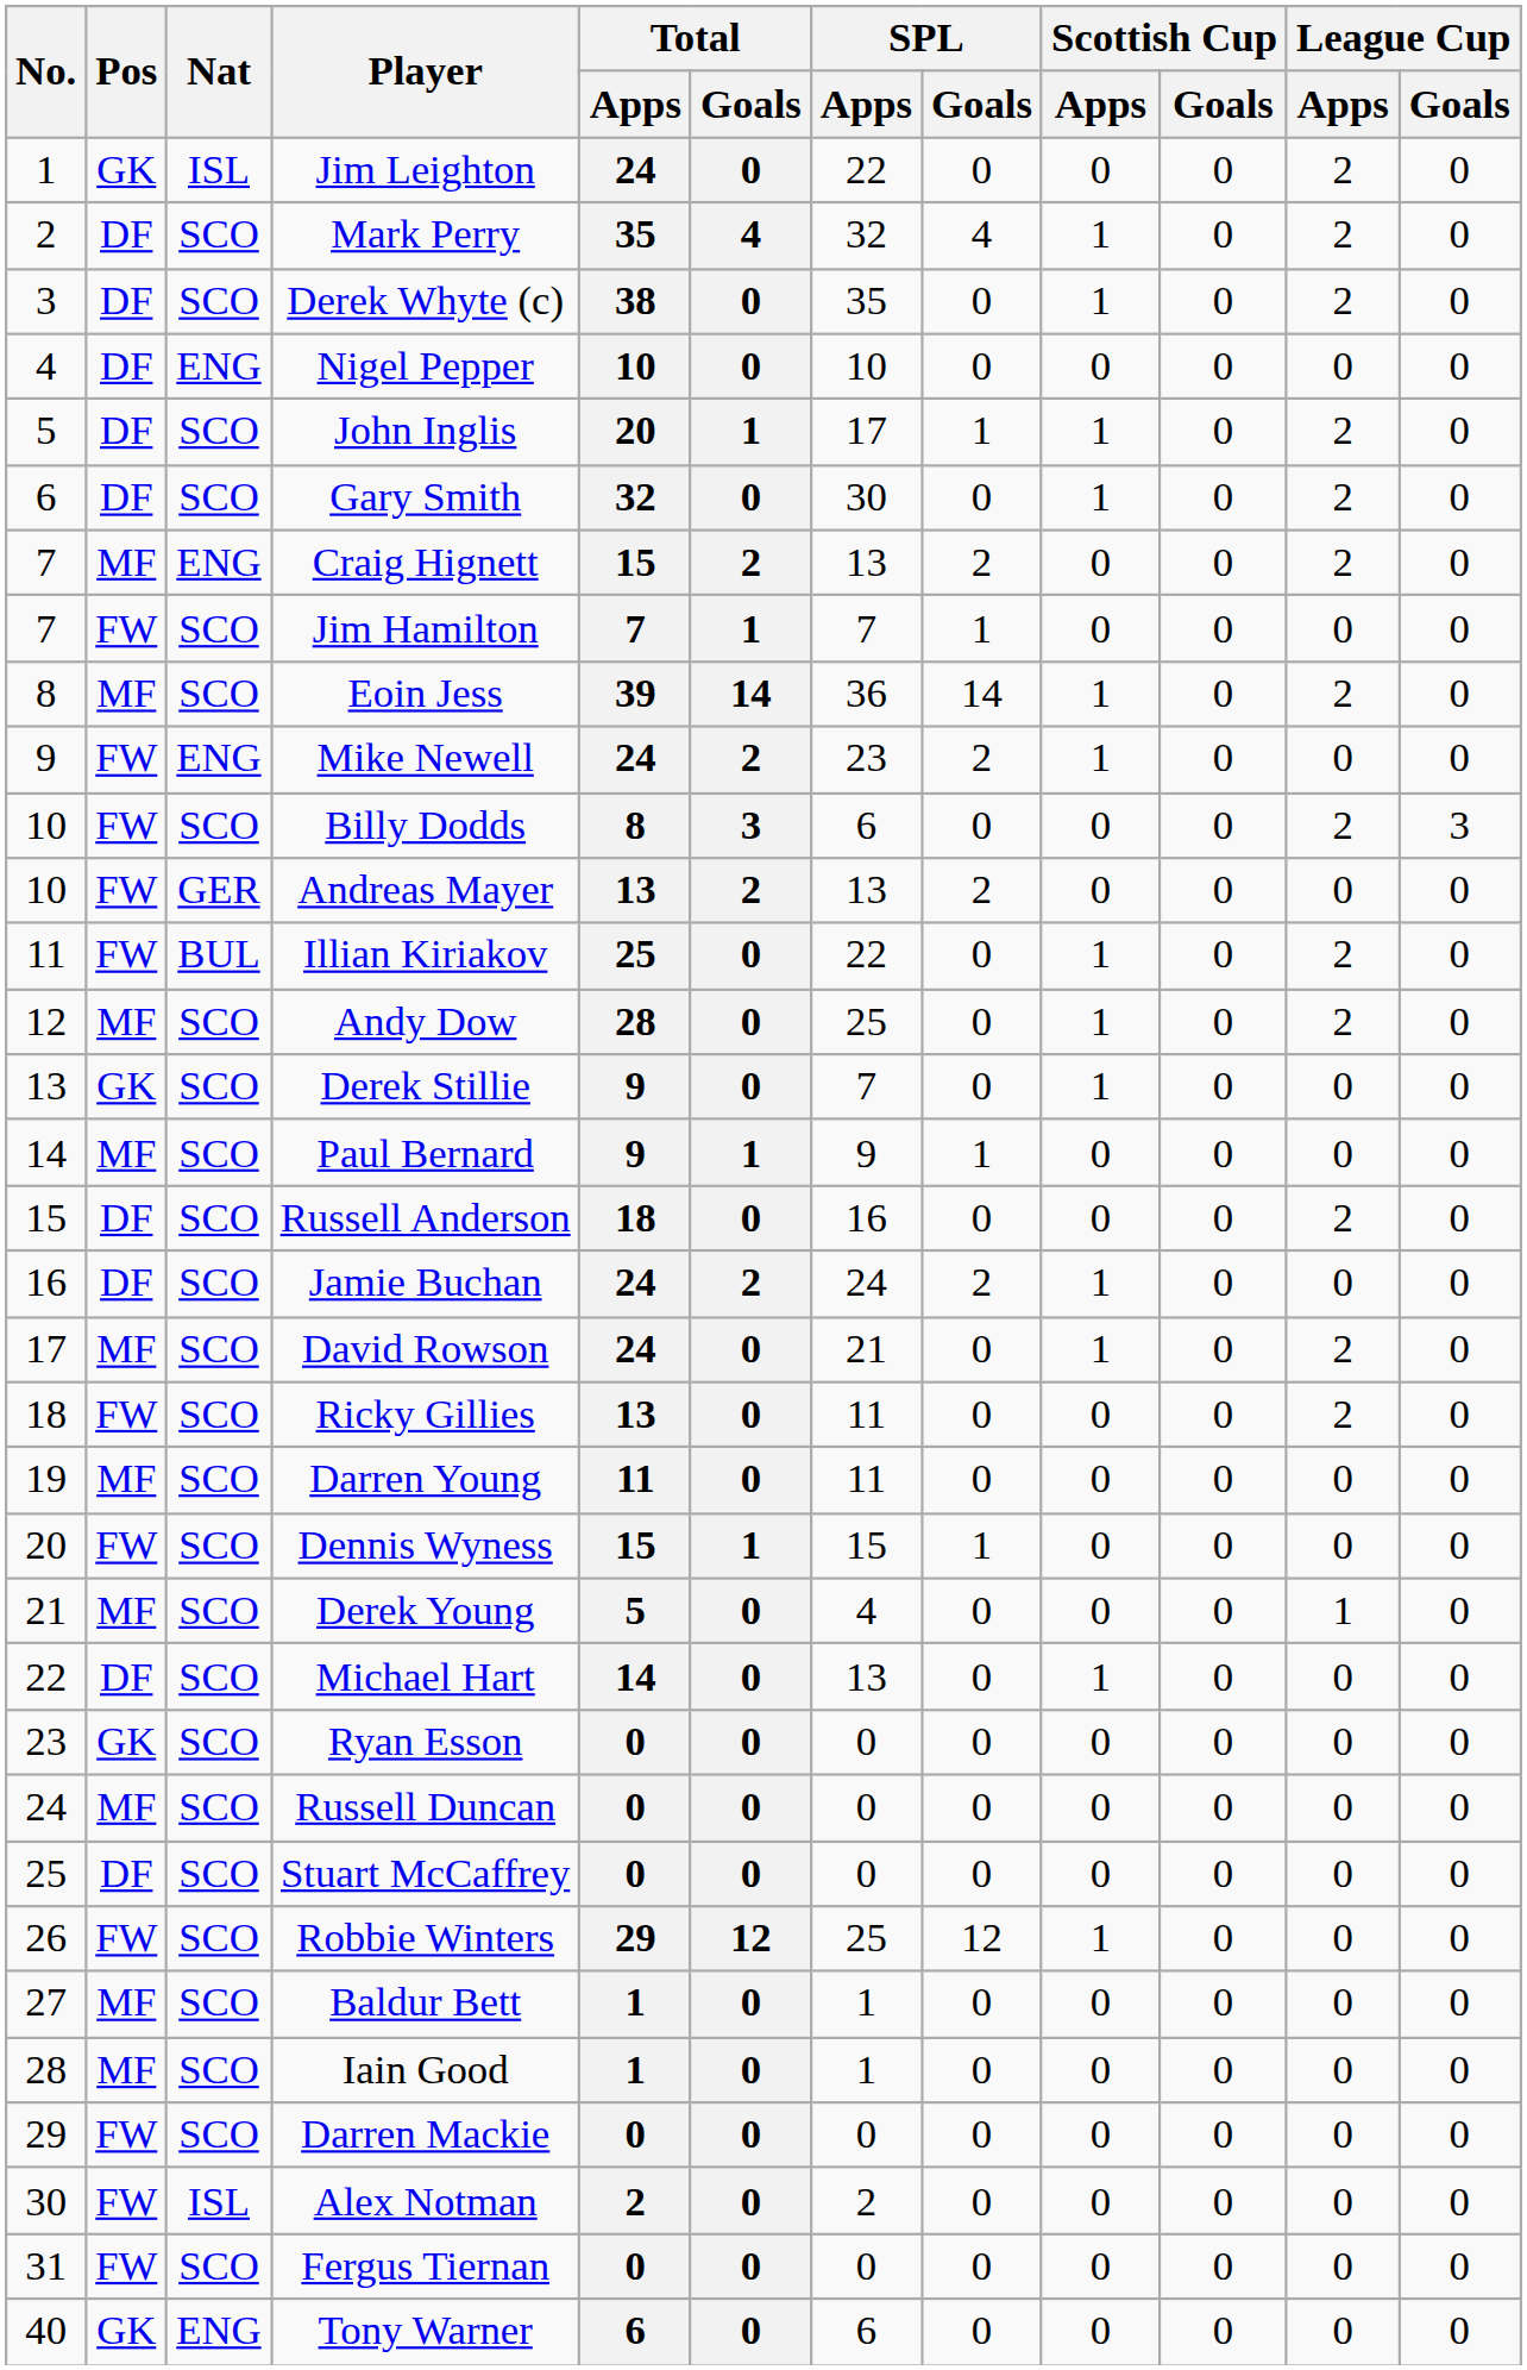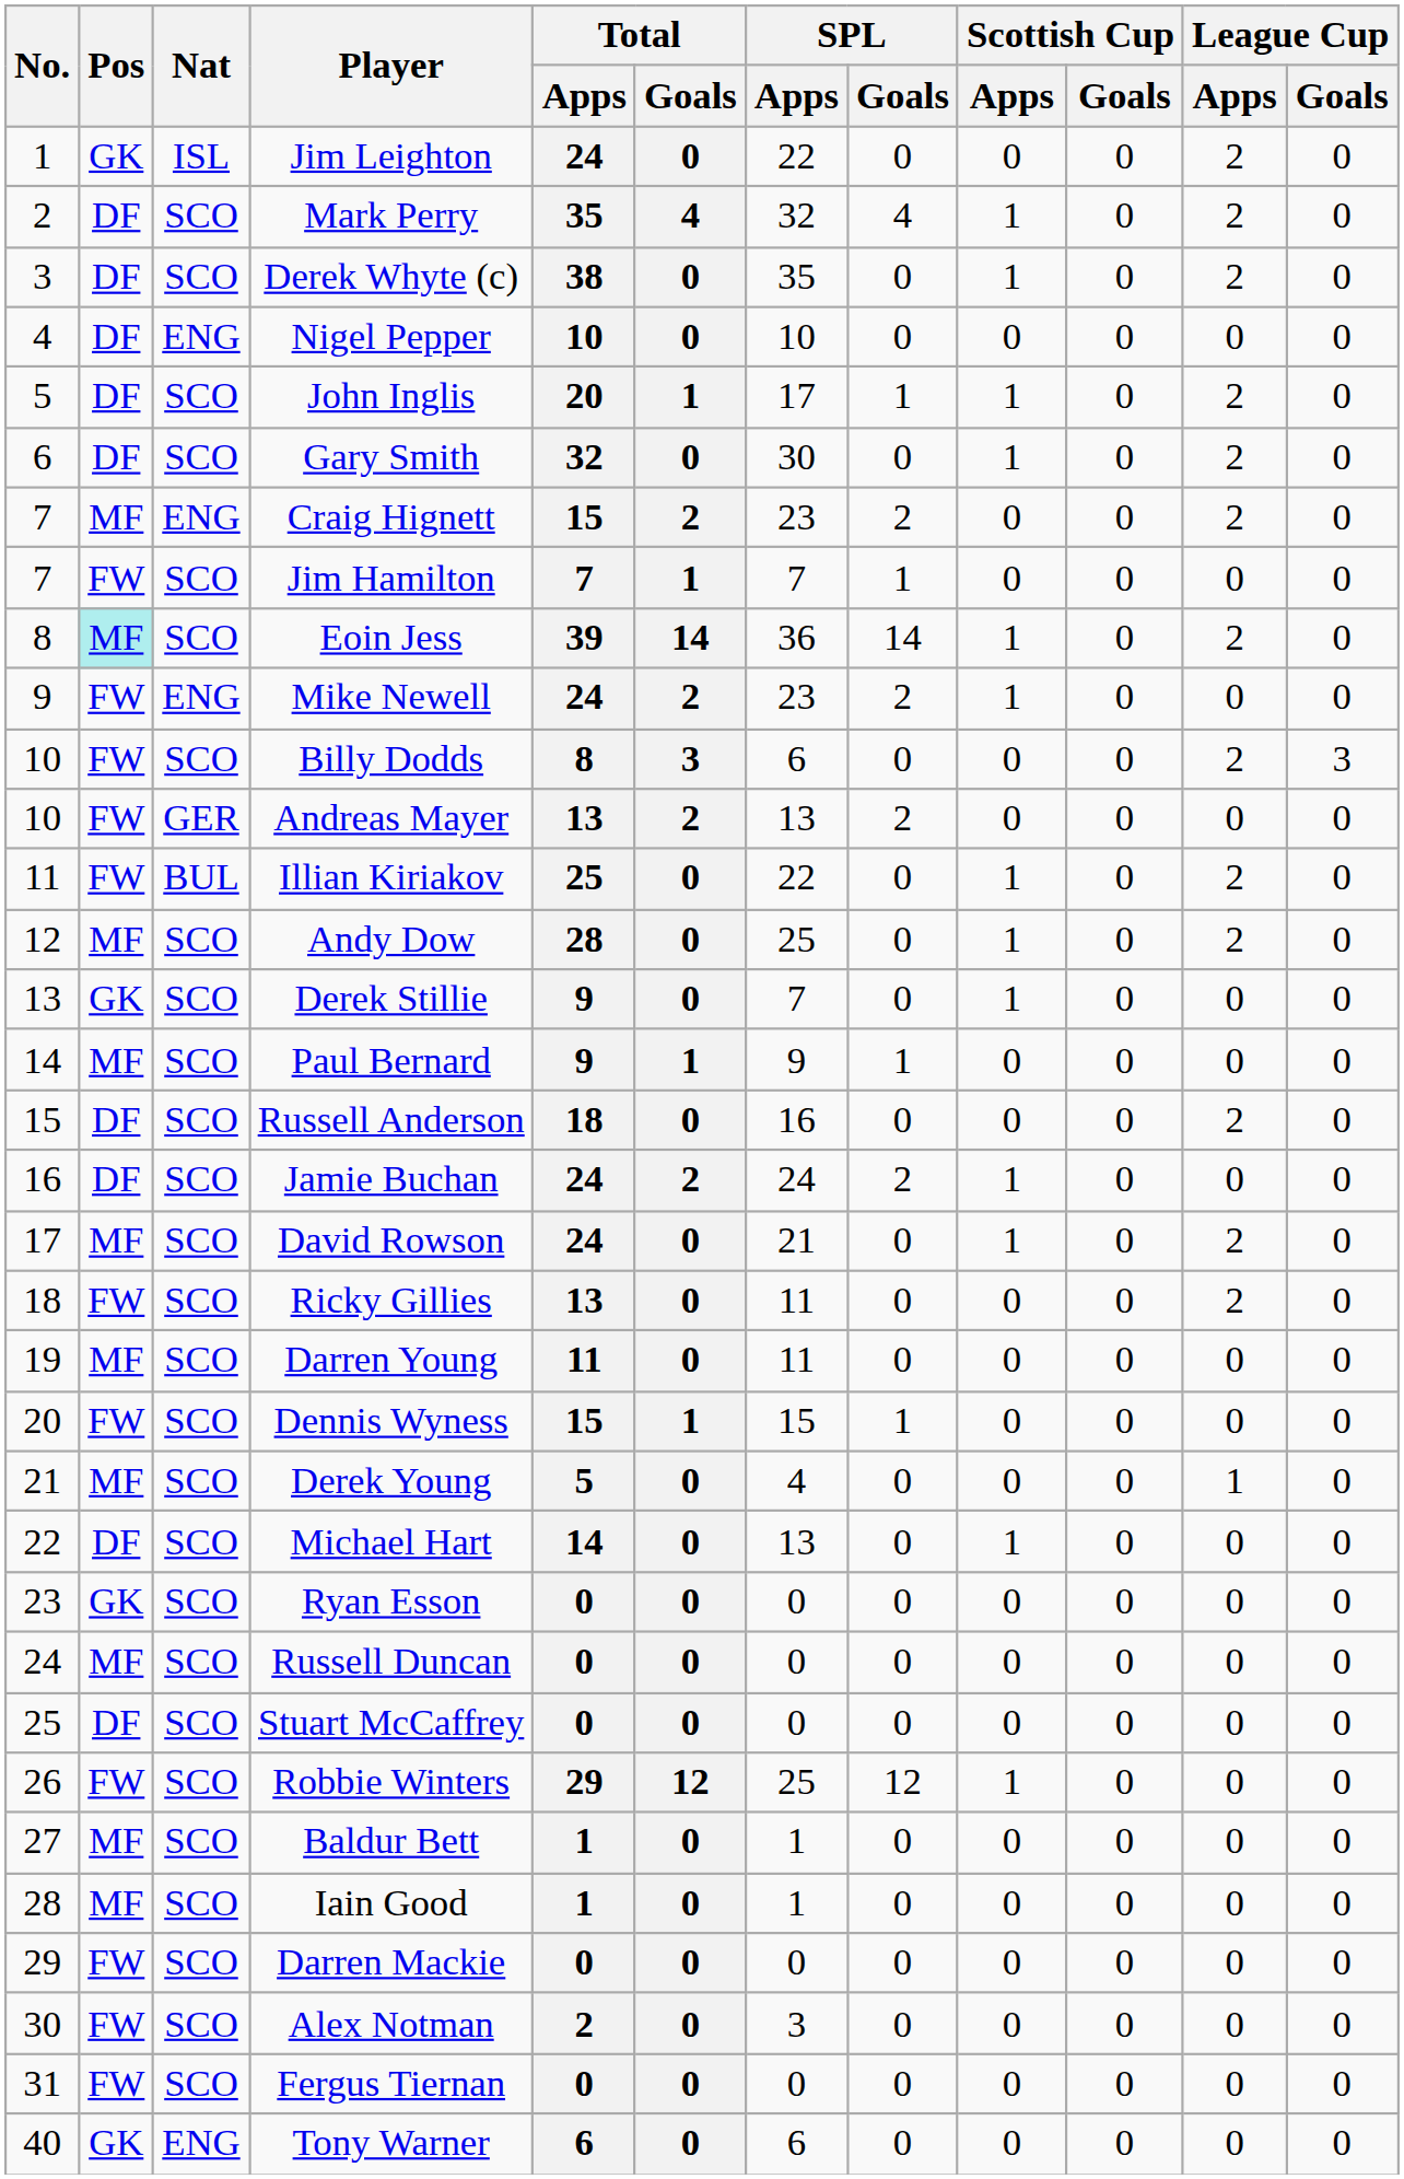Craig Hignett | SPL / Apps: 13 -> 23
Eoin Jess | Pos: no background -> paleturquoise background
Alex Notman | Nat: ISL -> SCO
Alex Notman | SPL / Apps: 2 -> 3
